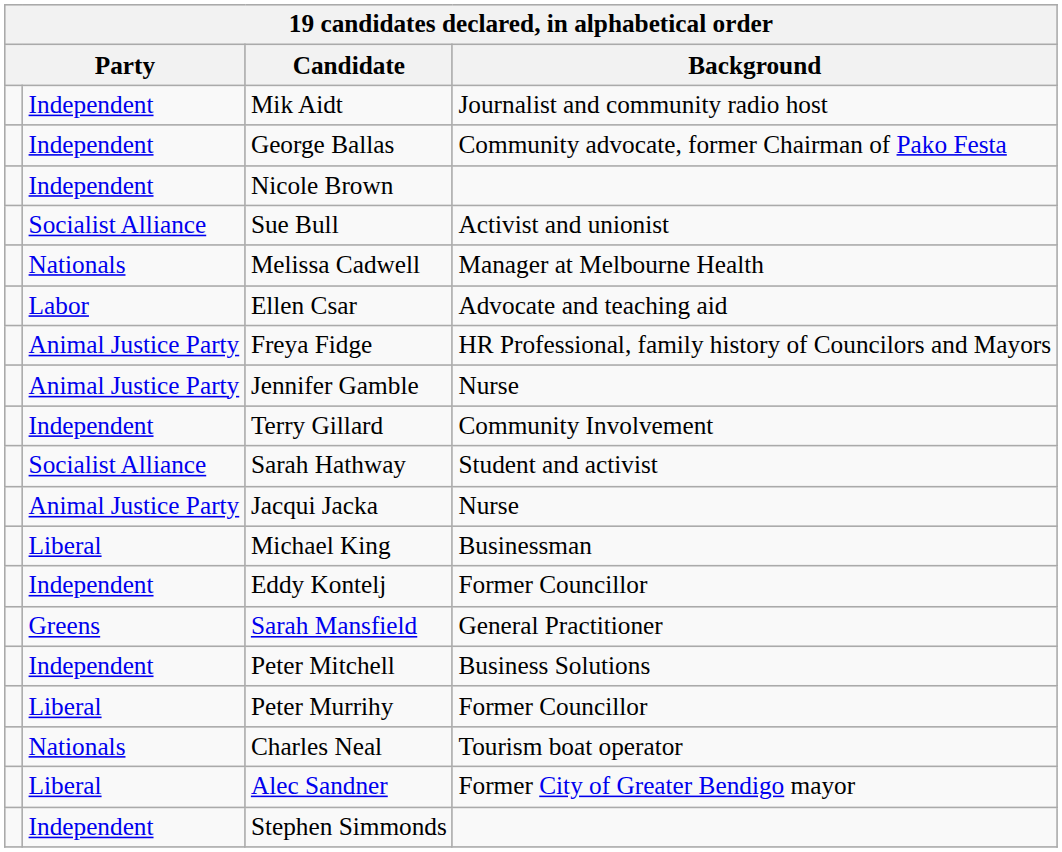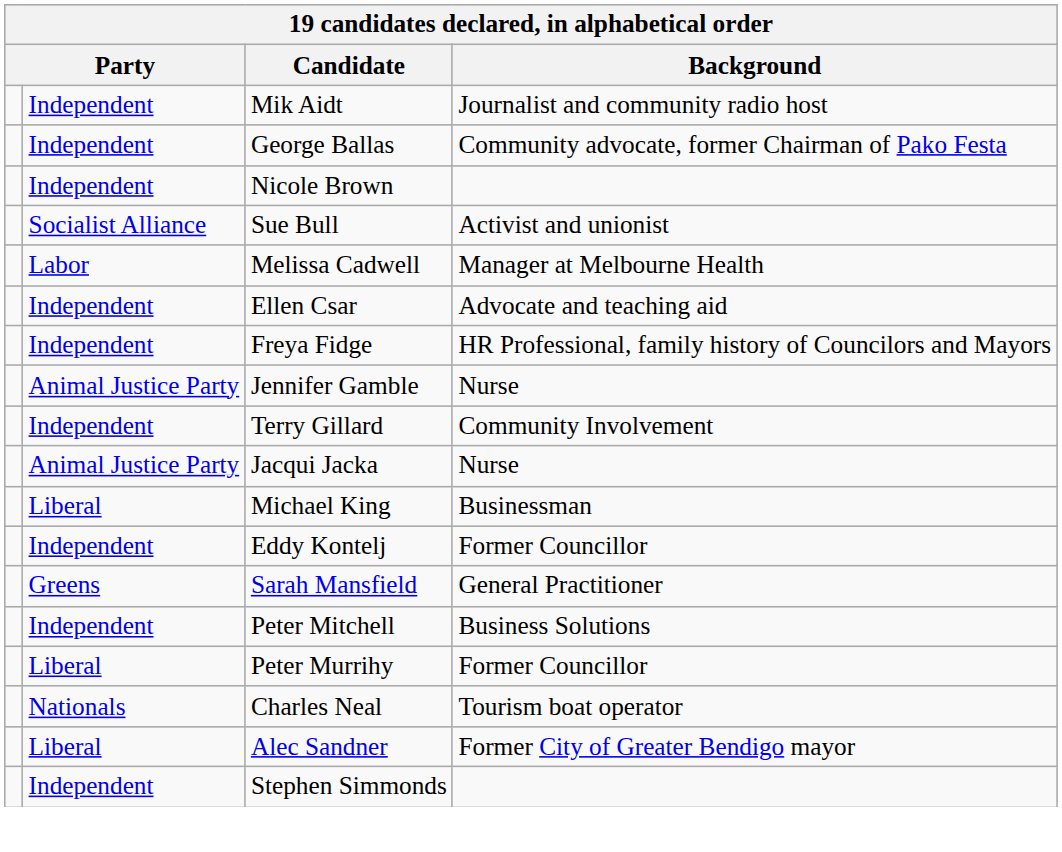Melissa Cadwell | column 2: Nationals -> Labor
Ellen Csar | column 2: Labor -> Independent
Freya Fidge | column 2: Animal Justice Party -> Independent
- row: Socialist Alliance | Sarah Hathway | Student and activist
